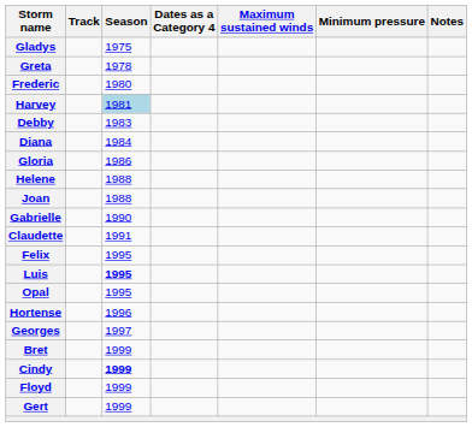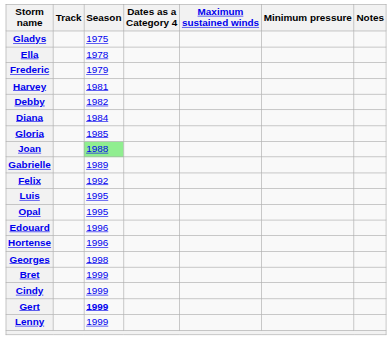+ row: Ella | 1978
- row: Greta | 1978
Frederic | Season: 1980 -> 1979
Harvey | Season: lightblue background -> no background
Debby | Season: 1983 -> 1982
Gloria | Season: 1986 -> 1985
- row: Helene | 1988
Joan | Season: no background -> lightgreen background
Gabrielle | Season: 1990 -> 1989
- row: Claudette | 1991
Felix | Season: 1995 -> 1992
Luis | Season: bold -> normal
+ row: Edouard | 1996
Georges | Season: 1997 -> 1998
Cindy | Season: bold -> normal
- row: Floyd | 1999
Gert | Season: normal -> bold
+ row: Lenny | 1999
